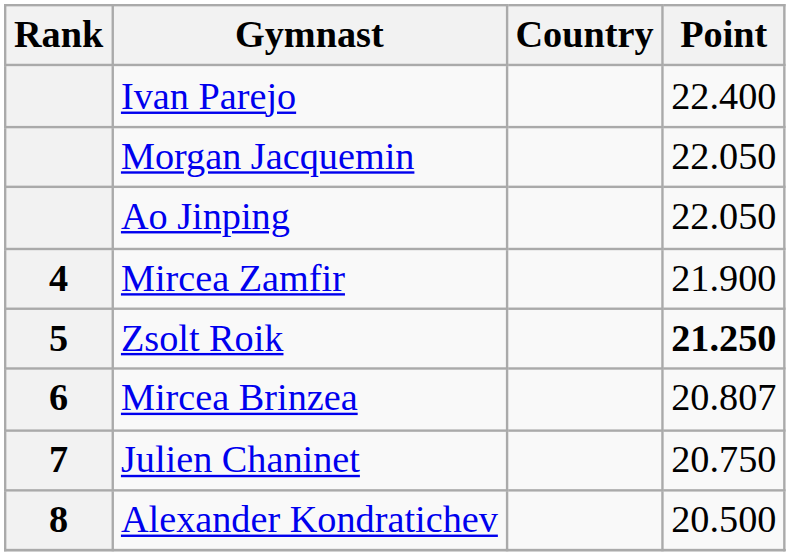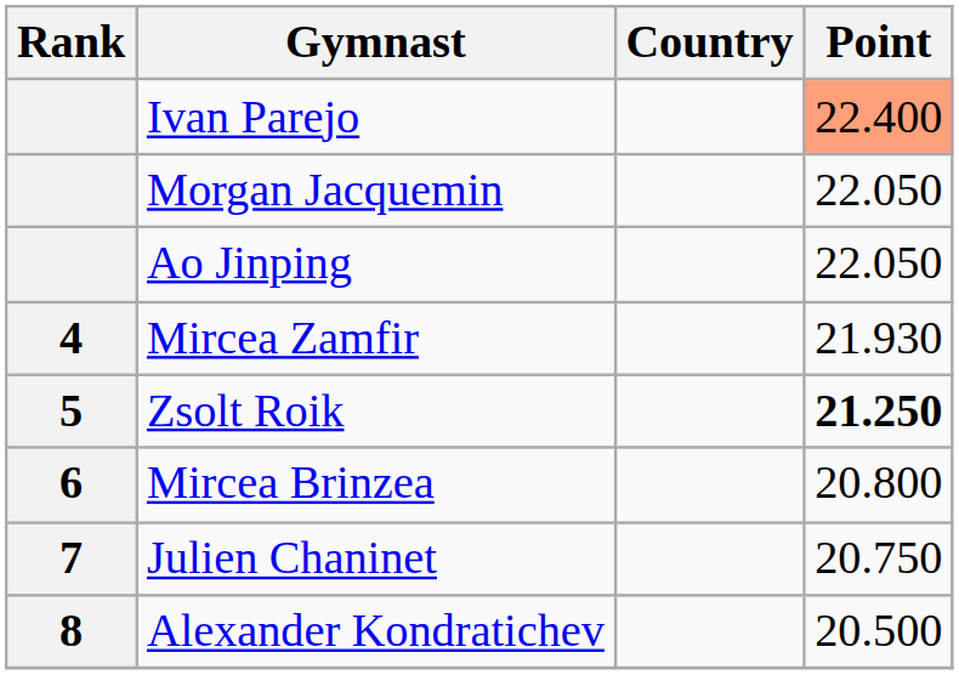Ivan Parejo | Point: no background -> lightsalmon background
Mircea Zamfir | Point: 21.900 -> 21.930
Mircea Brinzea | Point: 20.807 -> 20.800
